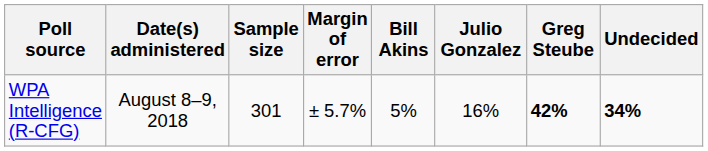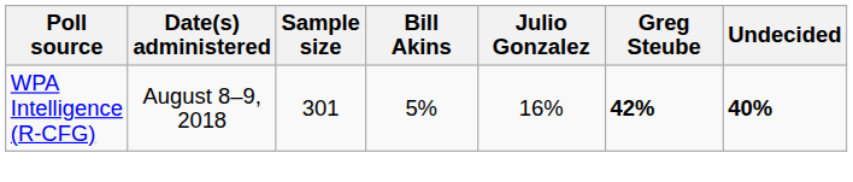- column: Margin of error | ± 5.7%
WPA Intelligence (R-CFG) | Undecided: 34% -> 40%
